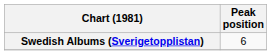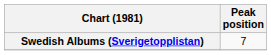Swedish Albums (Sverigetopplistan) | Peak position: 6 -> 7
